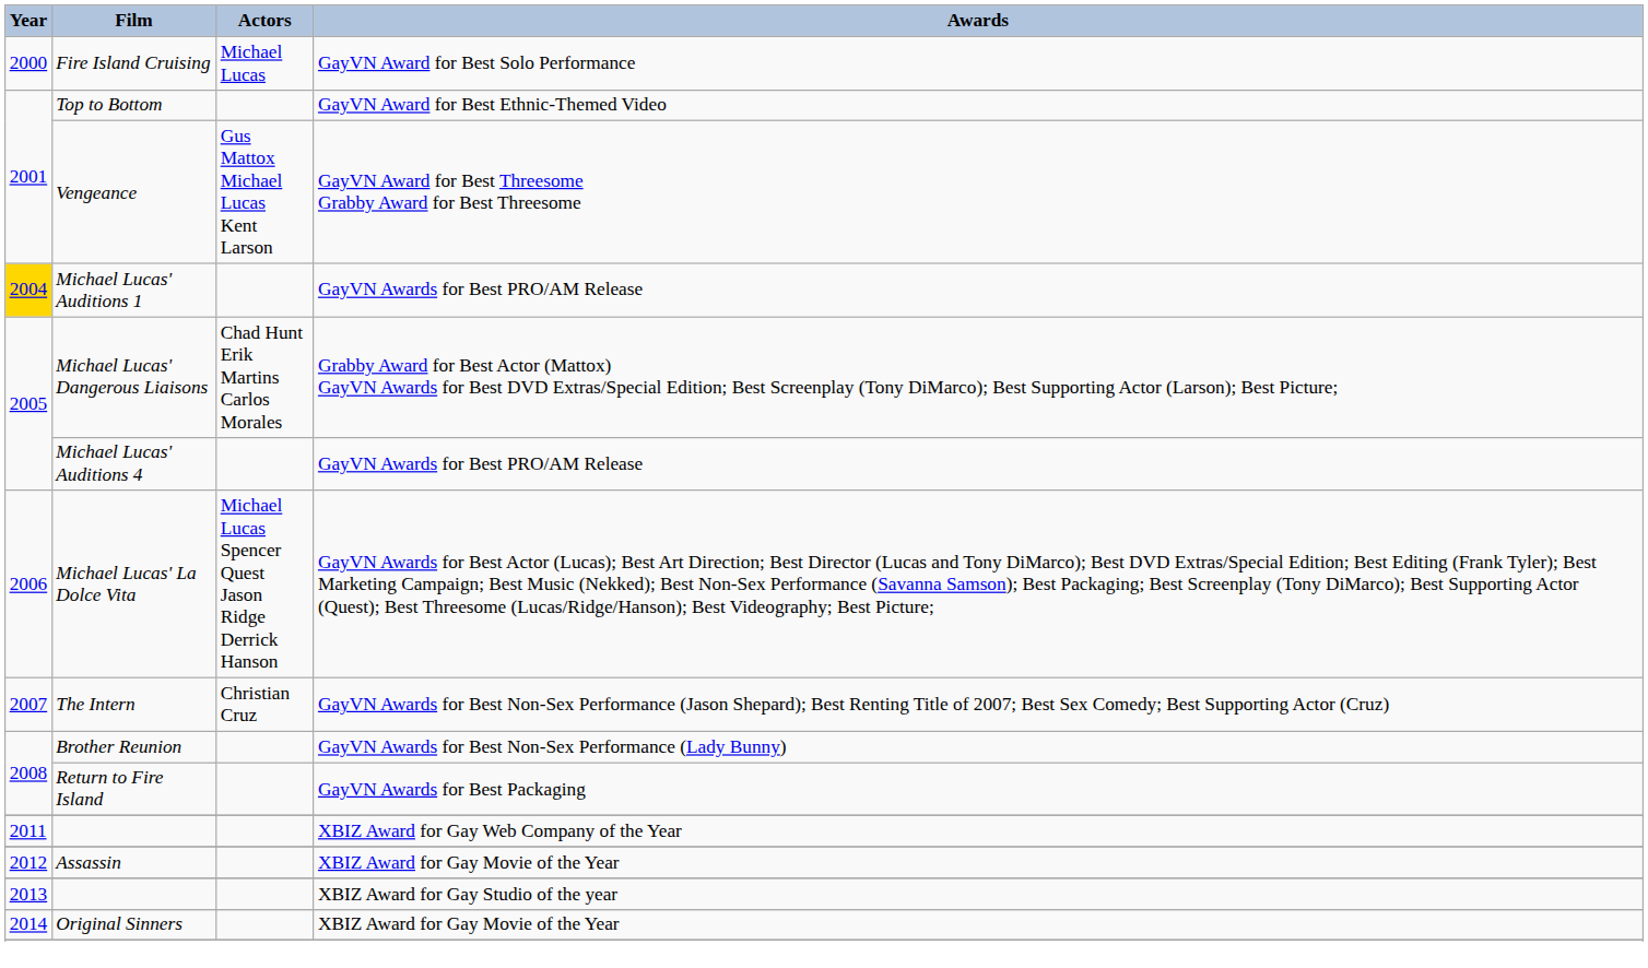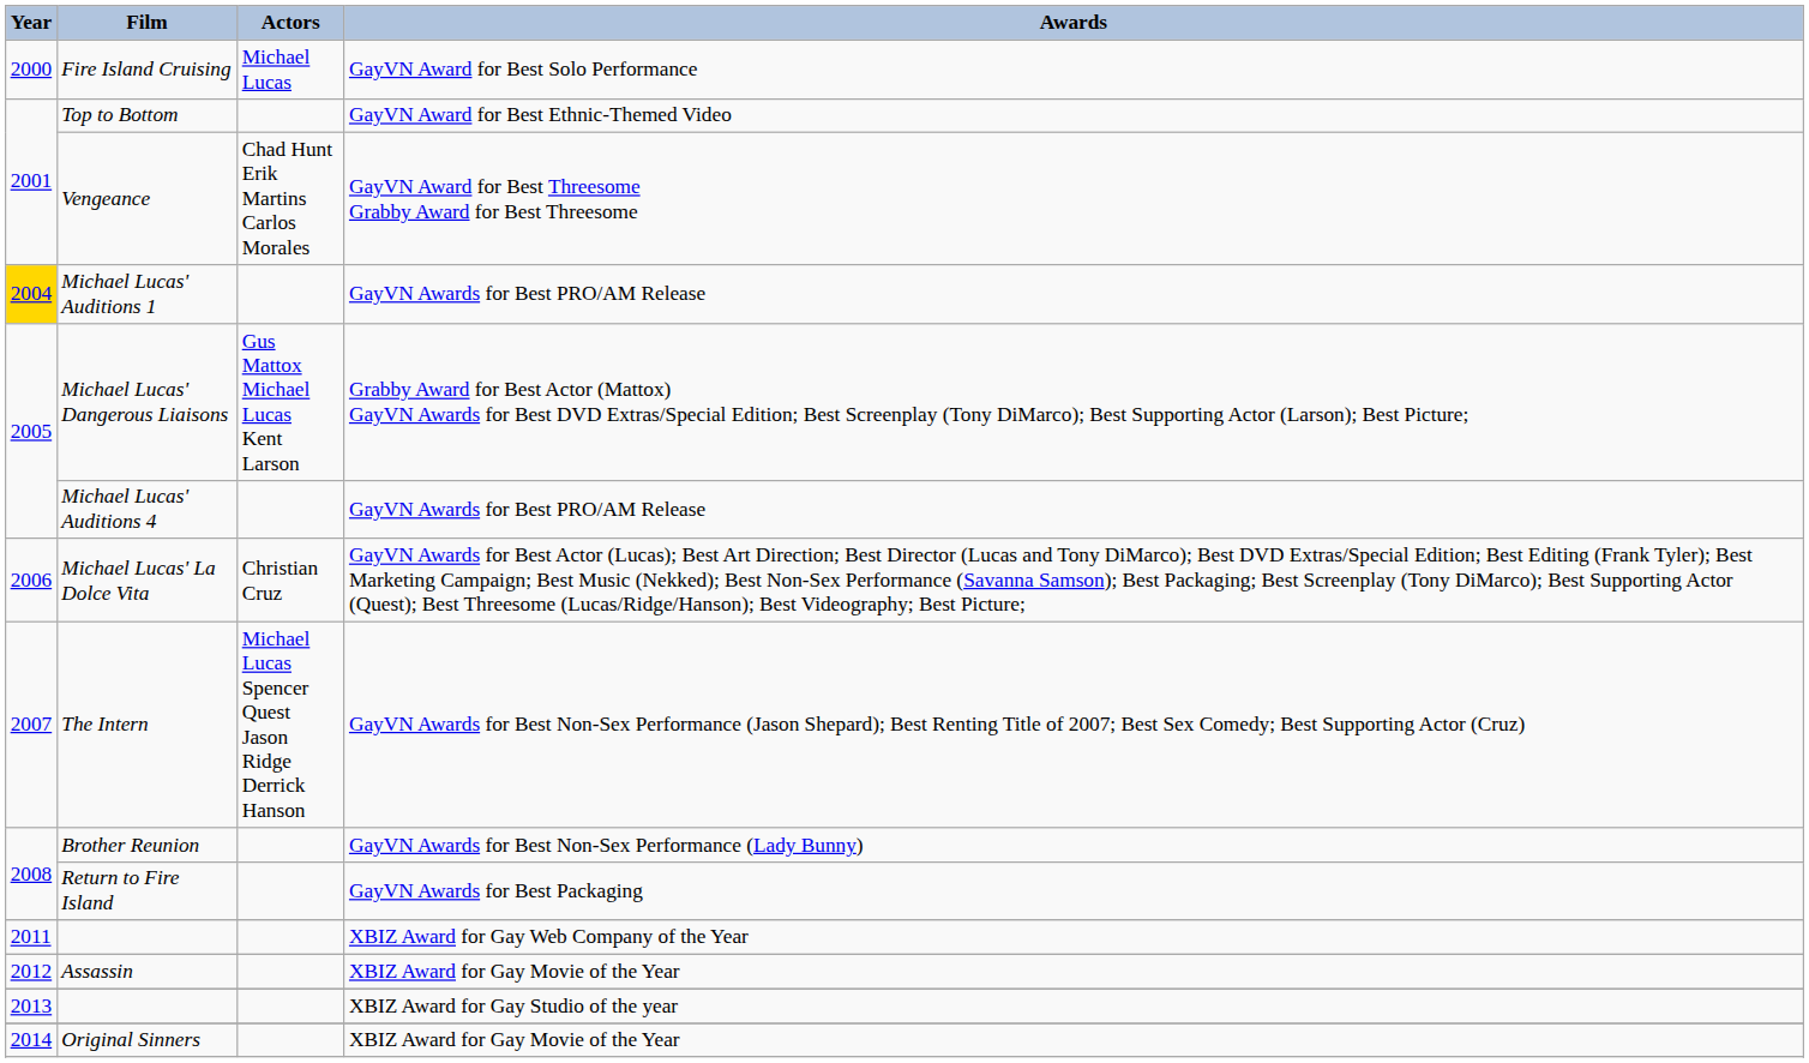Vengeance | Actors: Gus Mattox Michael Lucas Kent Larson -> Chad Hunt Erik Martins Carlos Morales
Michael Lucas' Dangerous Liaisons | Actors: Chad Hunt Erik Martins Carlos Morales -> Gus Mattox Michael Lucas Kent Larson
Michael Lucas' La Dolce Vita | Actors: Michael Lucas Spencer Quest Jason Ridge Derrick Hanson -> Christian Cruz
The Intern | Actors: Christian Cruz -> Michael Lucas Spencer Quest Jason Ridge Derrick Hanson
